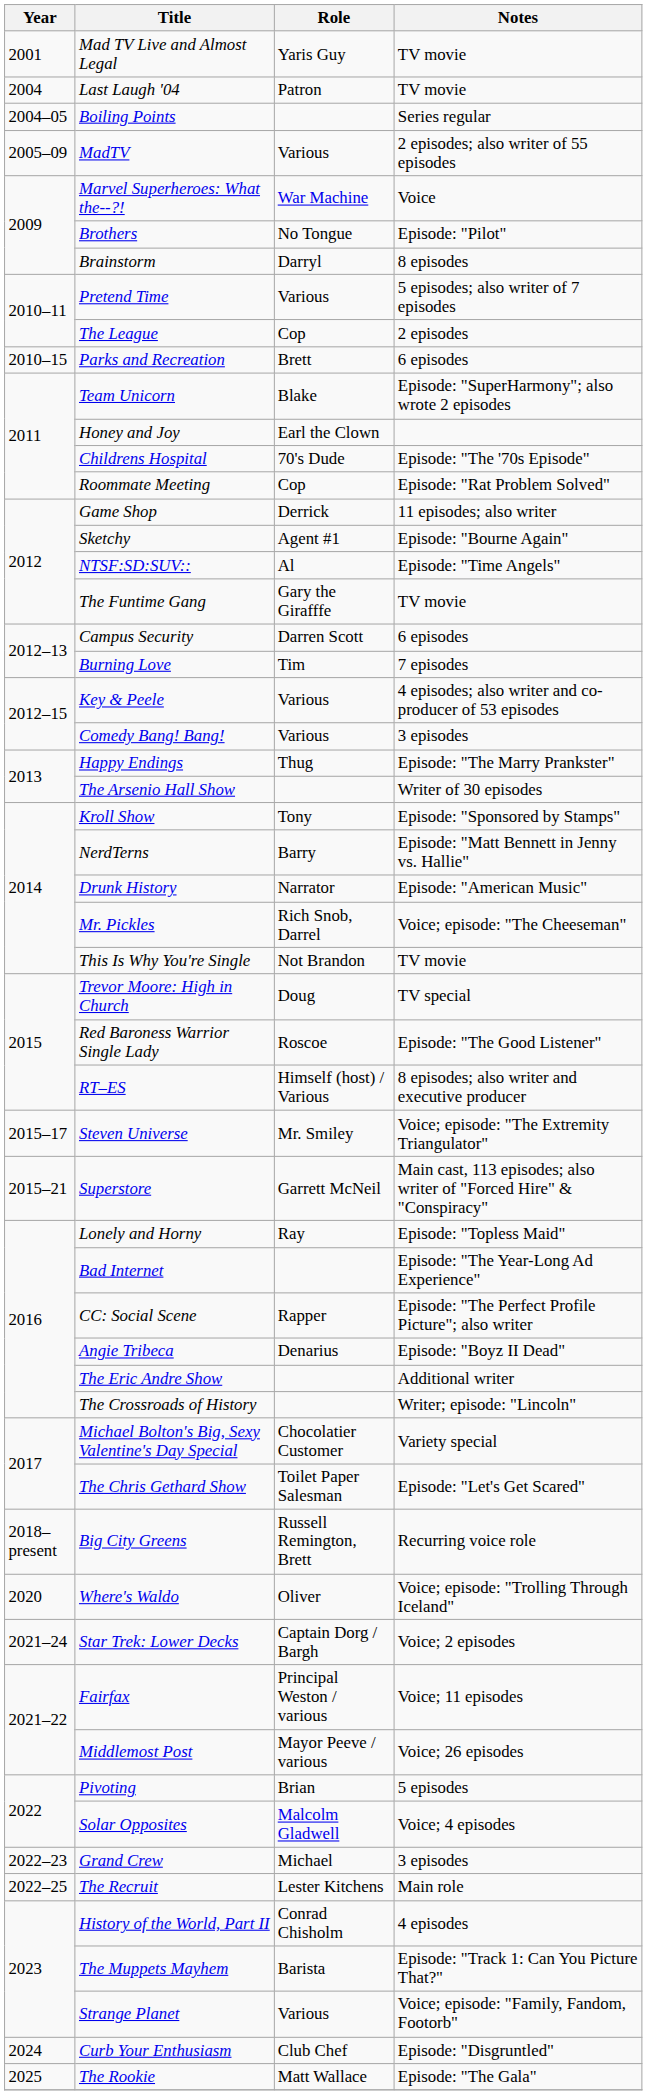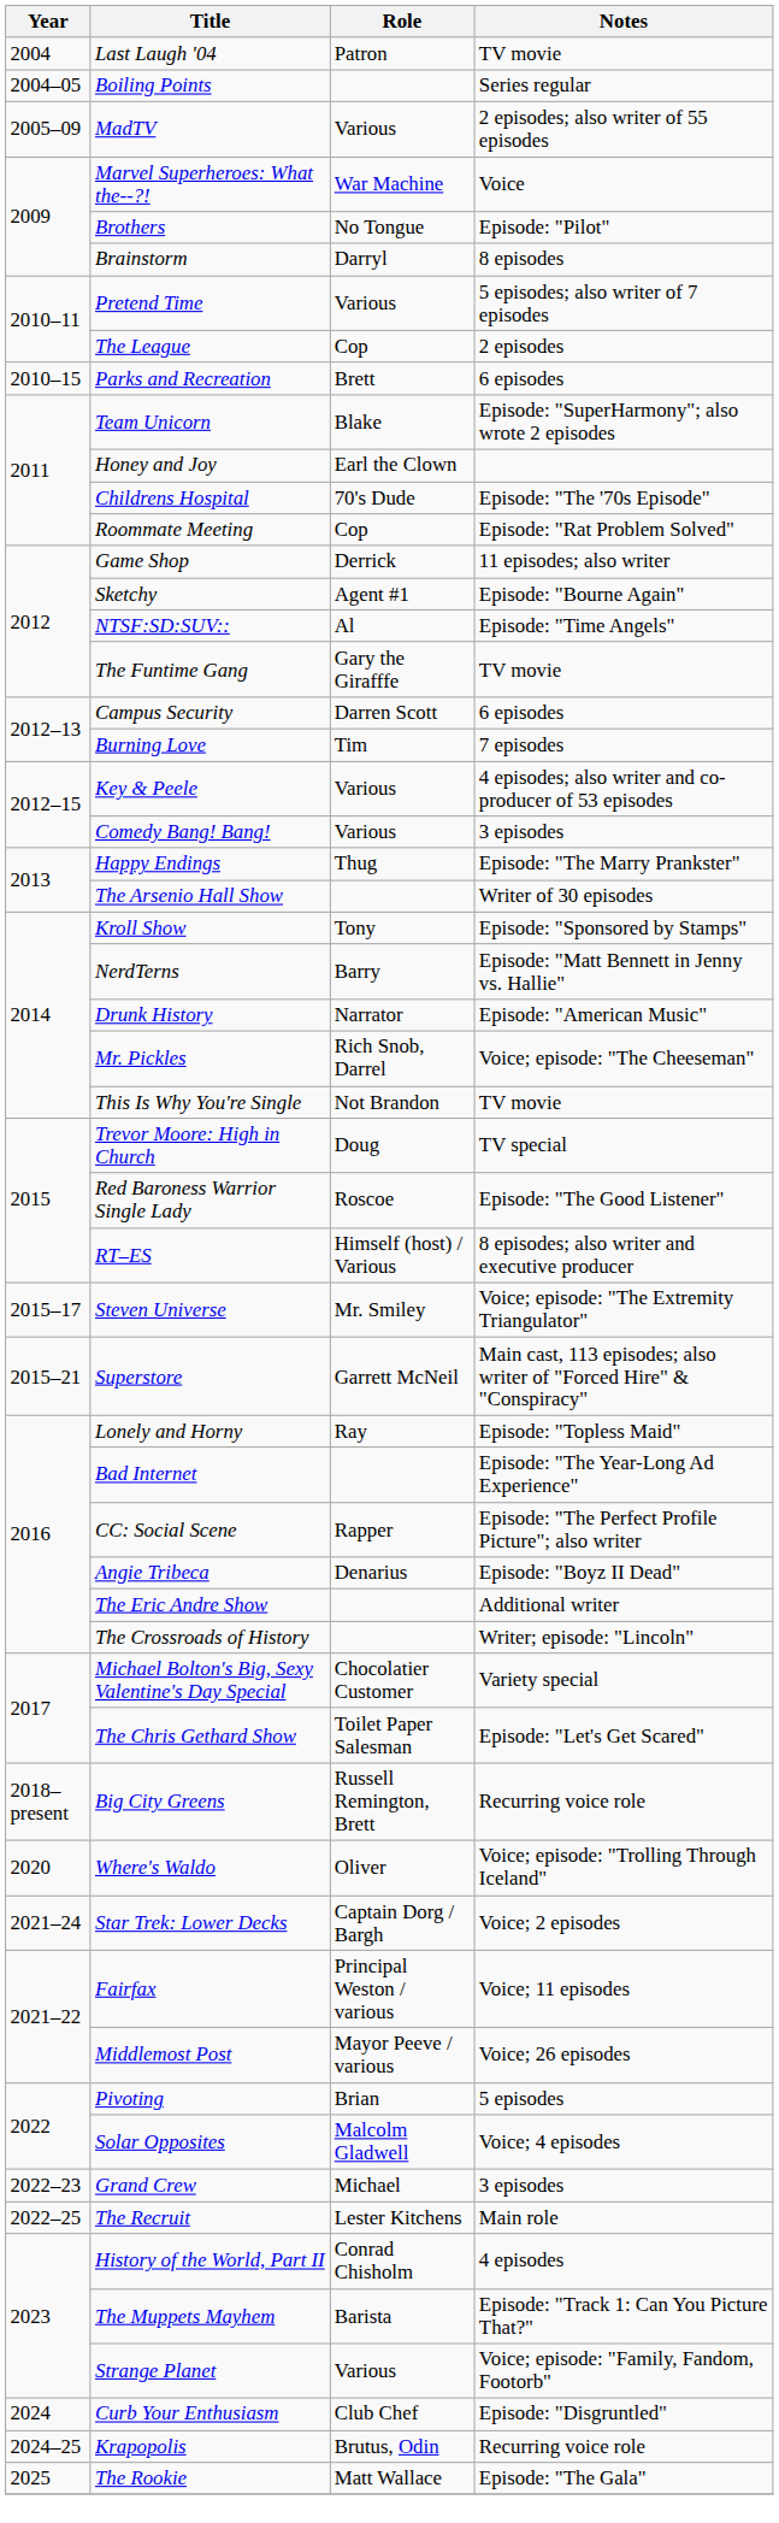- row: 2001 | Mad TV Live and Almost Legal | Yaris Guy | TV movie
+ row: 2024–25 | Krapopolis | Brutus, Odin | Recurring voice role
